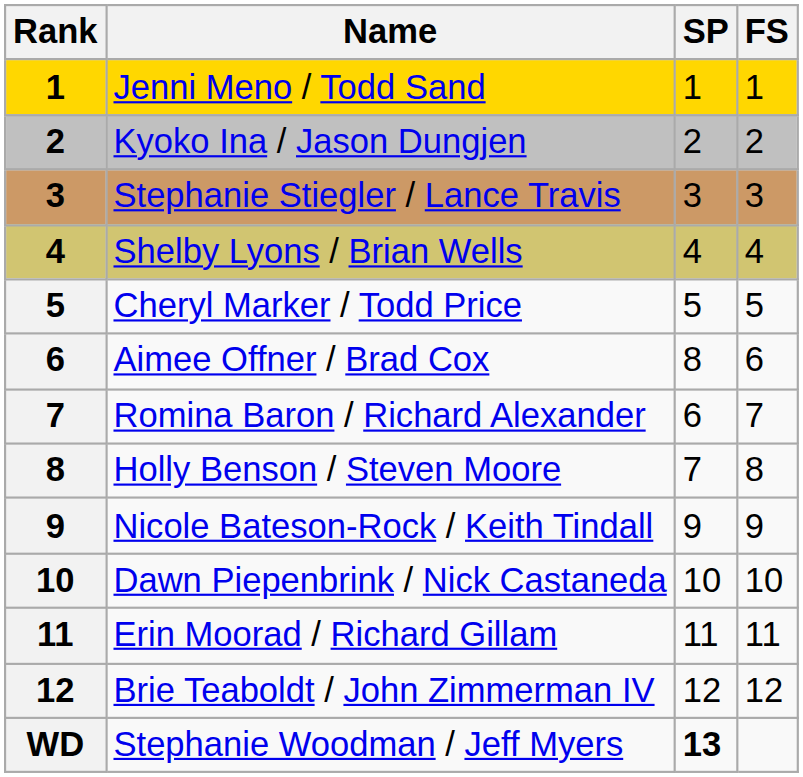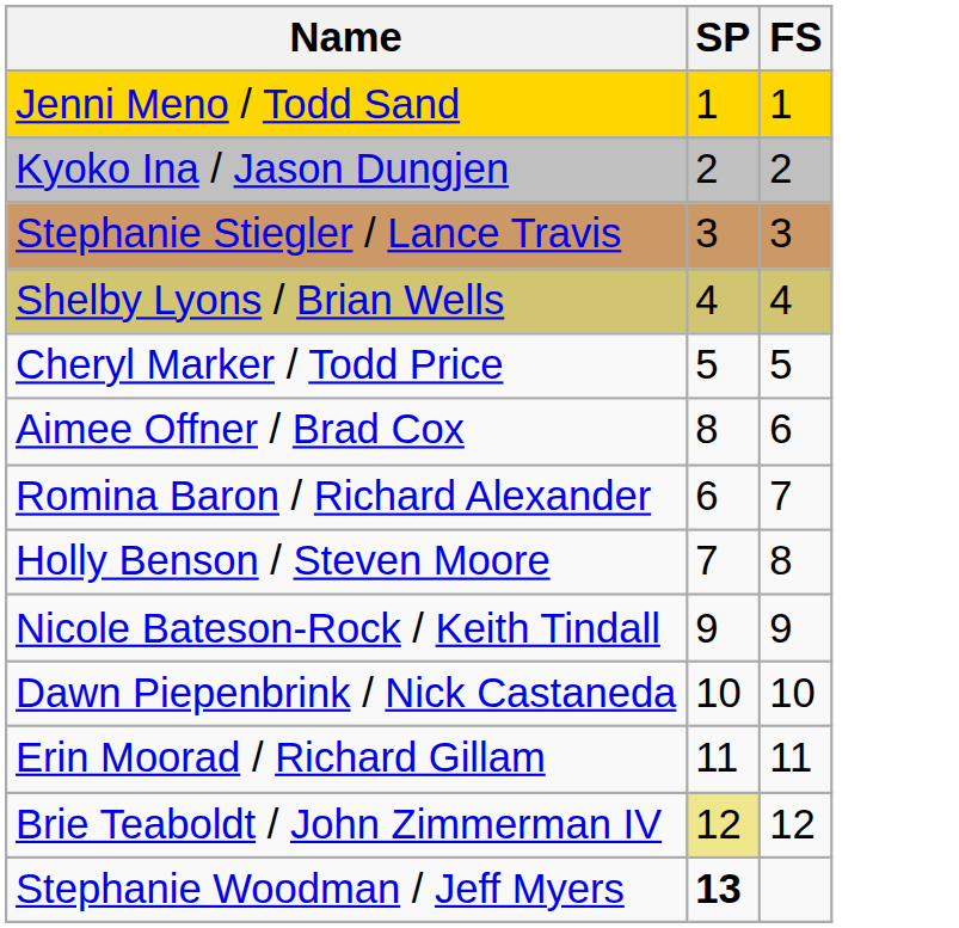- column: Rank | 1 | 2 | 3 | 4 | 5 | 6 | 7 | 8 | 9 | 10 | 11 | 12 | WD
Brie Teaboldt / John Zimmerman IV | SP: no background -> khaki background
